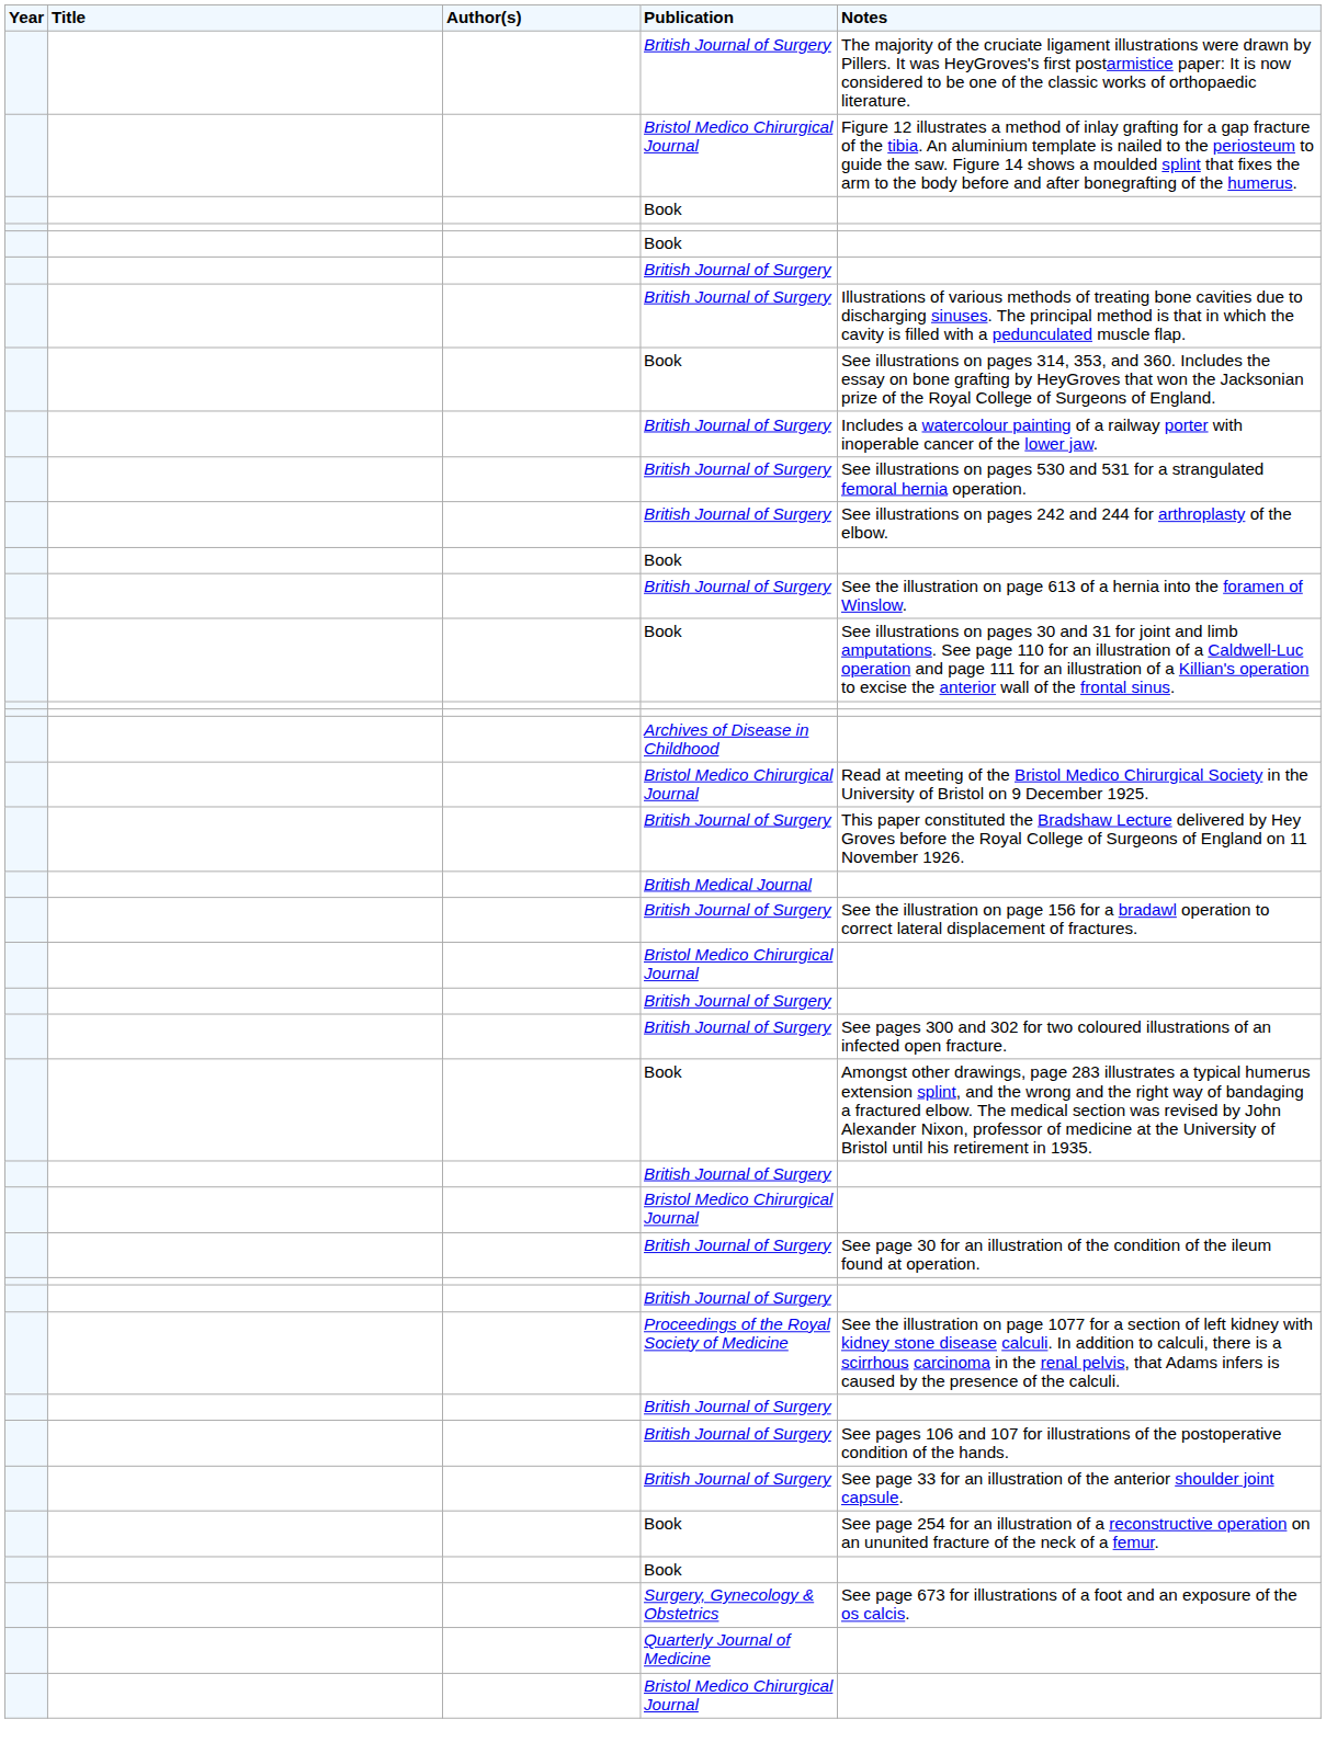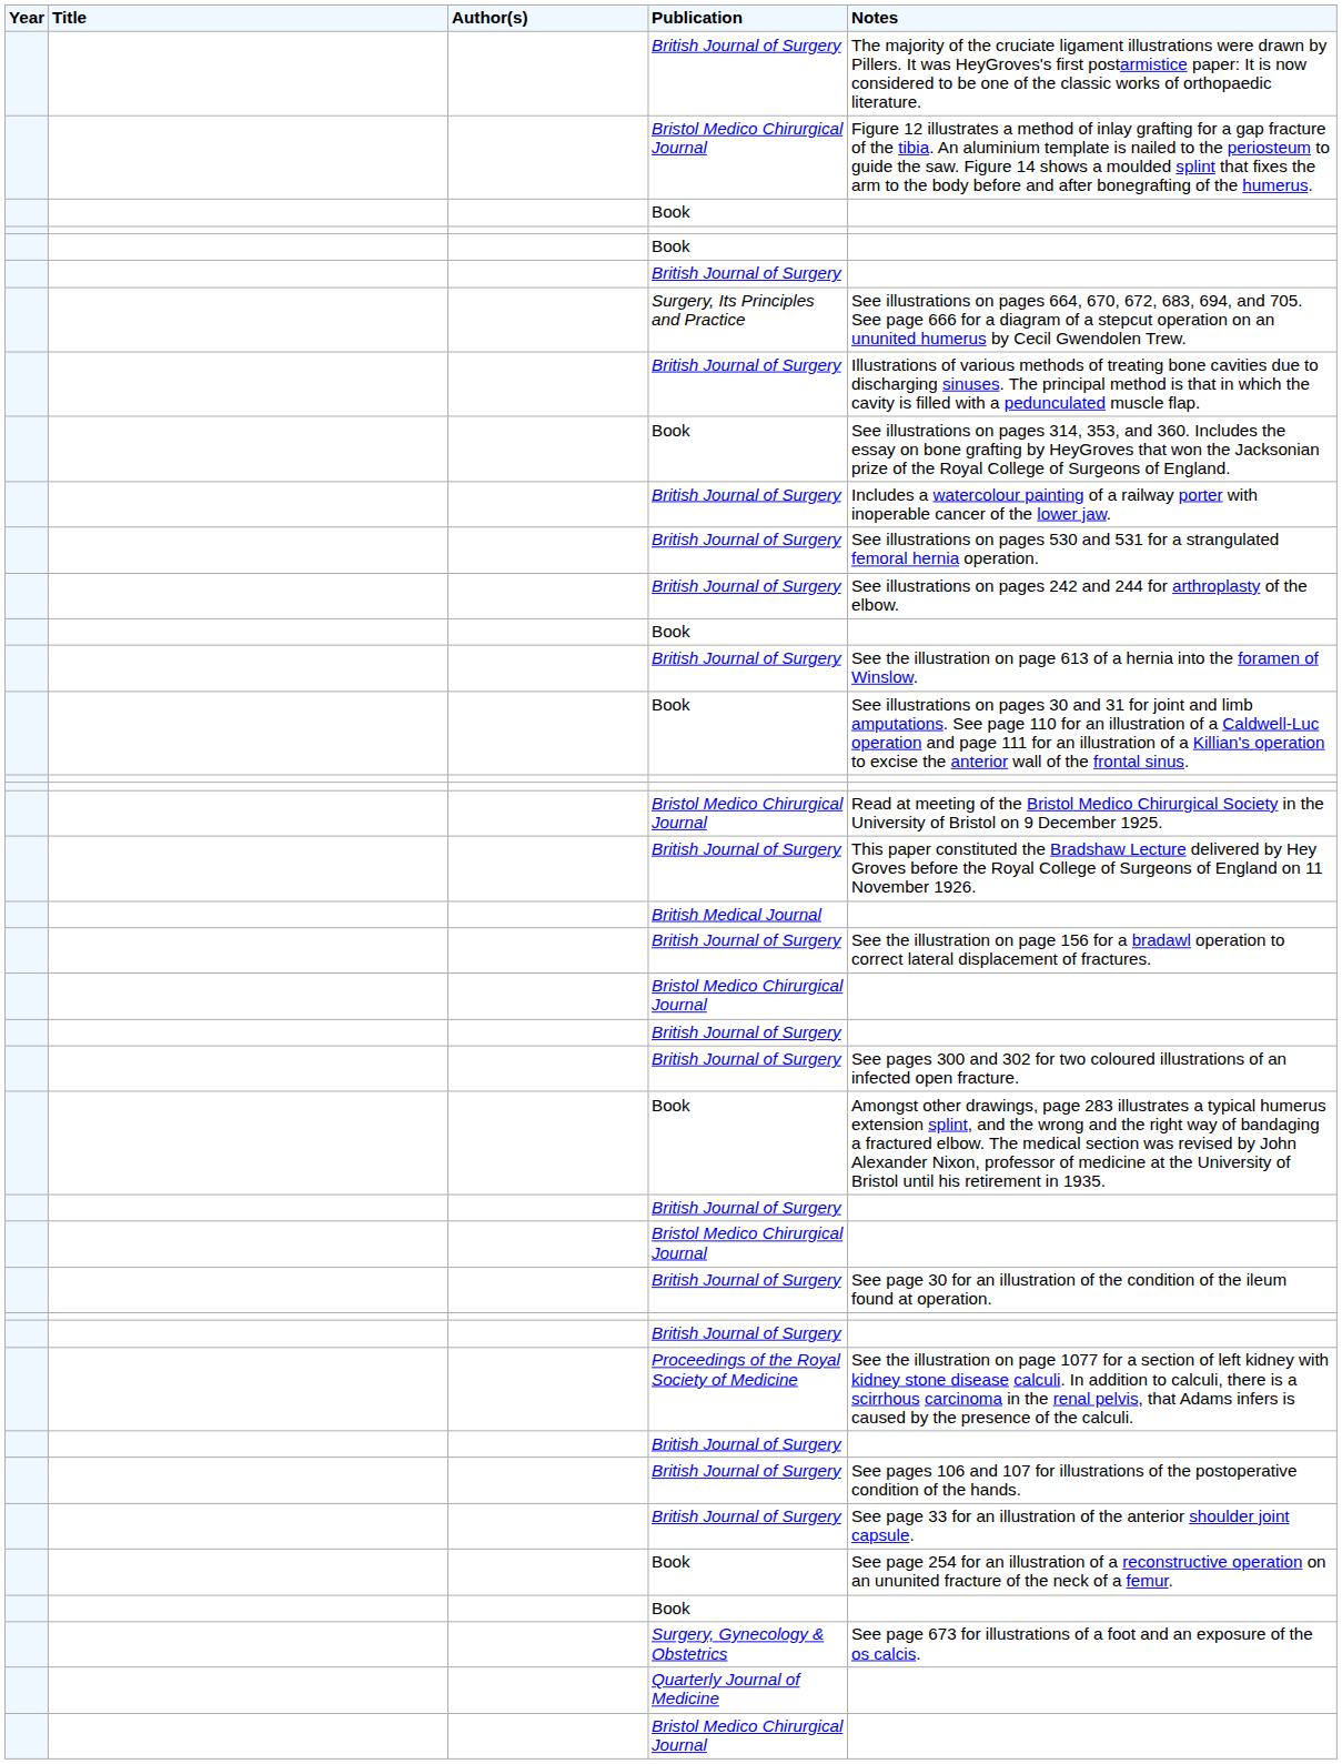+ row: Surgery, Its Principles and Practice | See illustrations on pages 664, 670, 672, 683, 694, and 705. See page 666 for a diagram of a stepcut operation on an ununited humerus by Cecil Gwendolen Trew.
- row: Archives of Disease in Childhood
